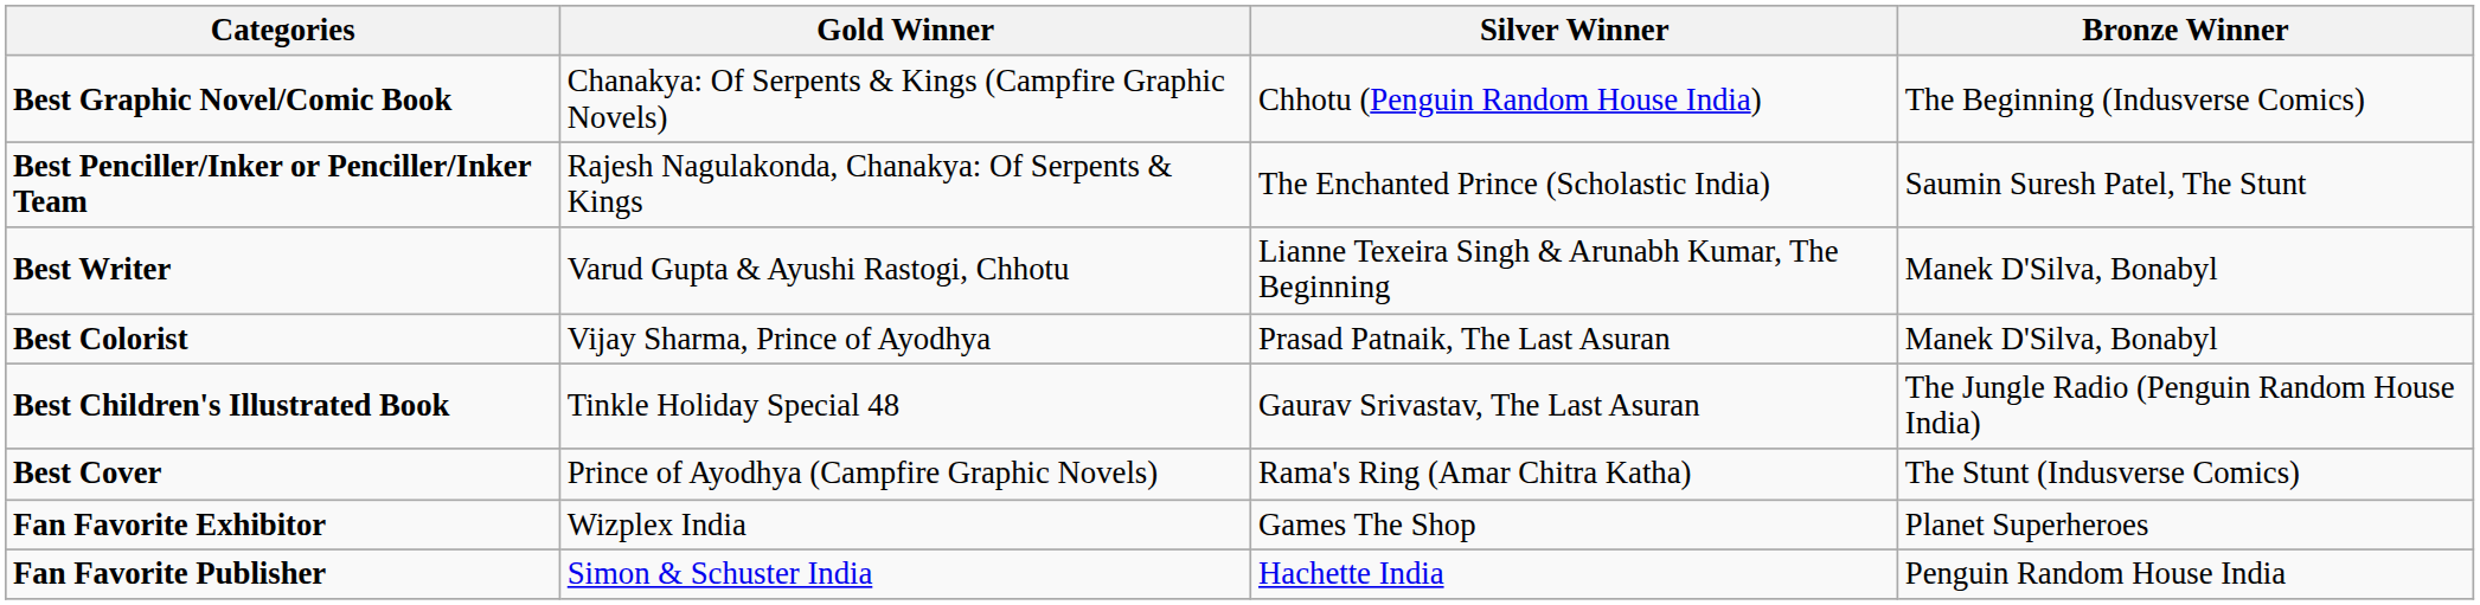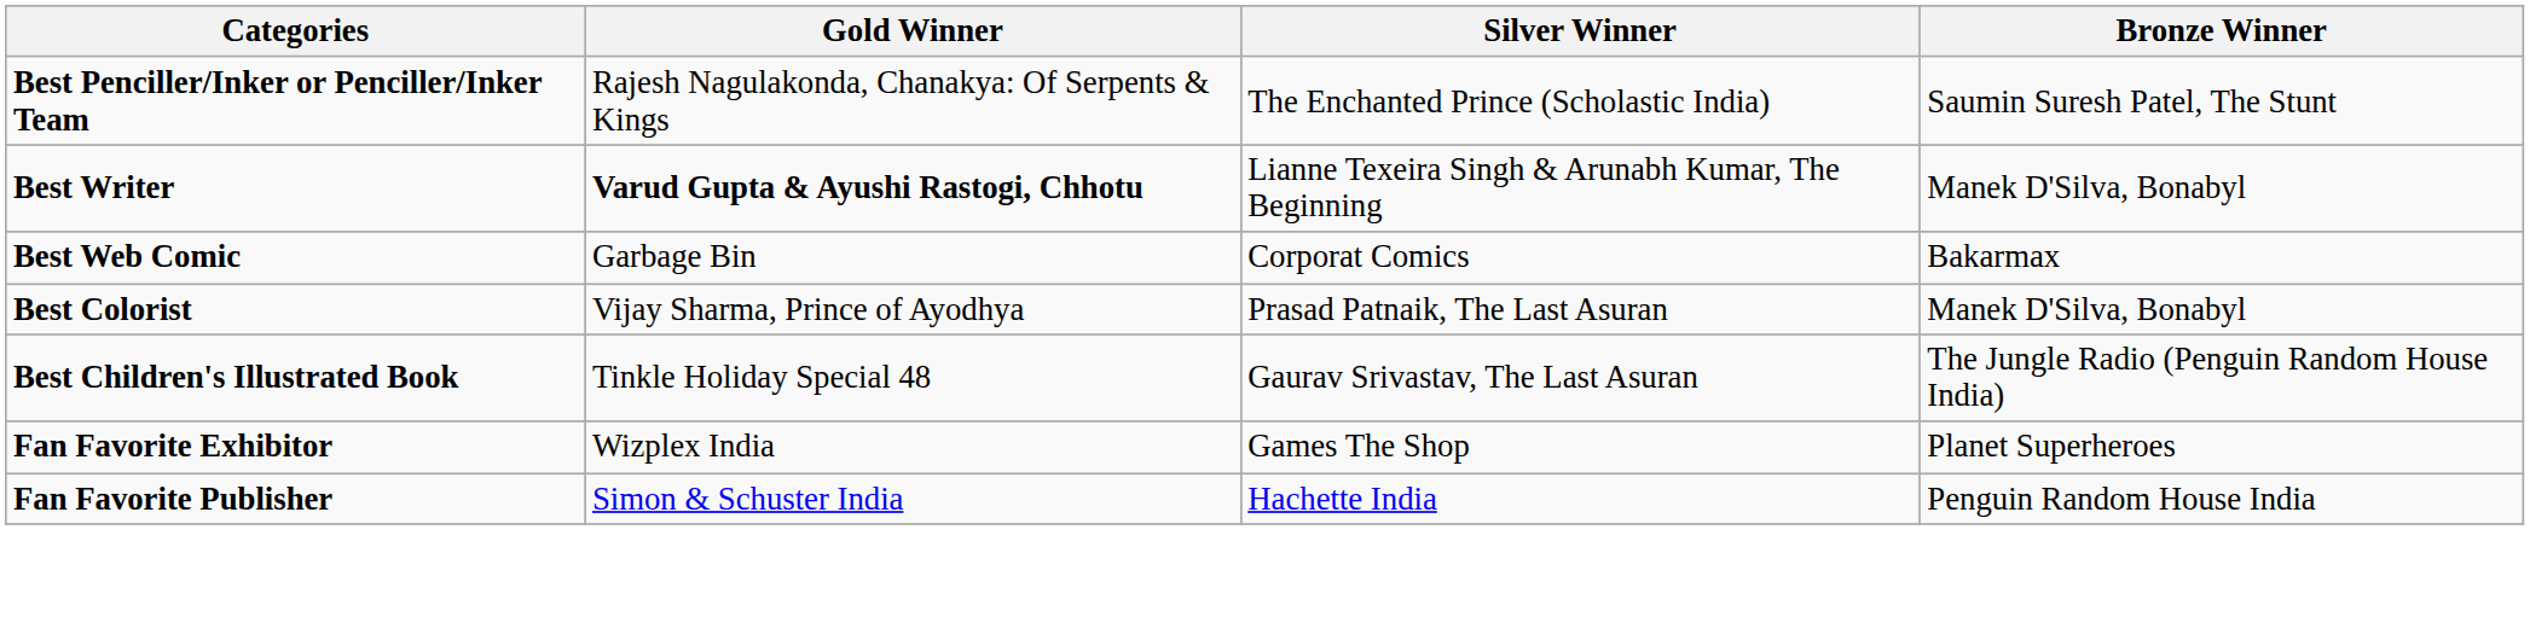- row: Best Graphic Novel/Comic Book | Chanakya: Of Serpents & Kings (Campfire Graphic Novels) | Chhotu (Penguin Random House India) | The Beginning (Indusverse Comics)
Best Writer | Gold Winner: normal -> bold
+ row: Best Web Comic | Garbage Bin | Corporat Comics | Bakarmax
- row: Best Cover | Prince of Ayodhya (Campfire Graphic Novels) | Rama's Ring (Amar Chitra Katha) | The Stunt (Indusverse Comics)
